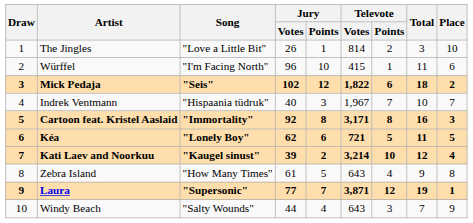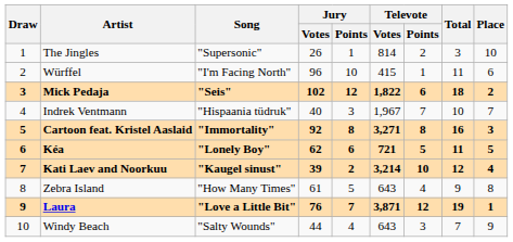The Jingles | Song: "Love a Little Bit" -> "Supersonic"
Cartoon feat. Kristel Aaslaid | Televote / Votes: 3,171 -> 3,271
Laura | Song: "Supersonic" -> "Love a Little Bit"
Laura | Jury / Votes: 77 -> 76
